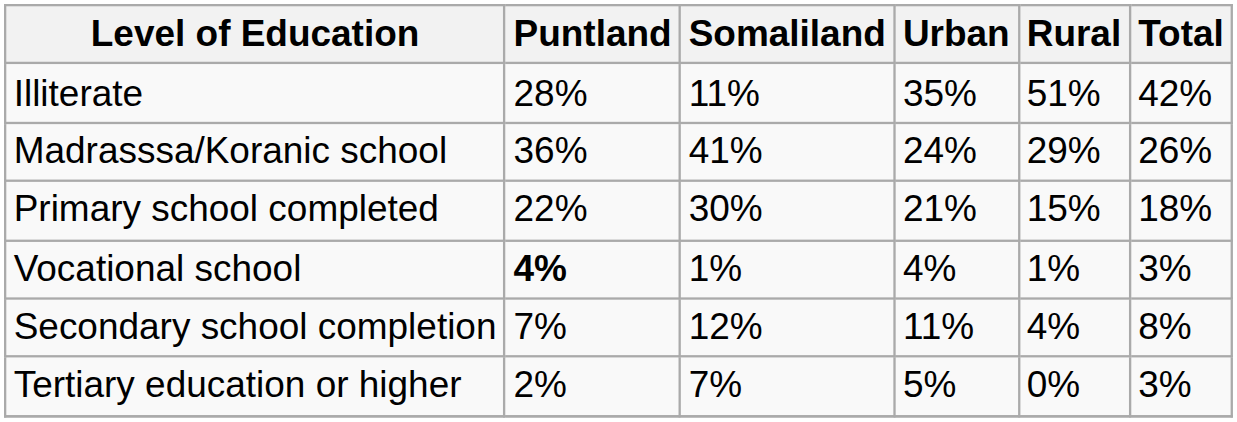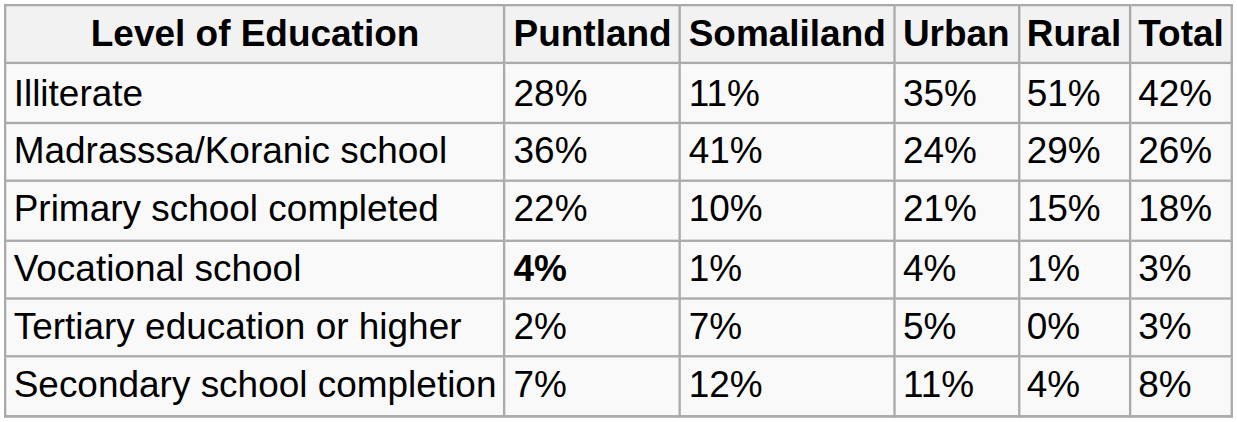Primary school completed | Somaliland: 30% -> 10%
rows swapped: Secondary school completion <-> Tertiary education or higher
